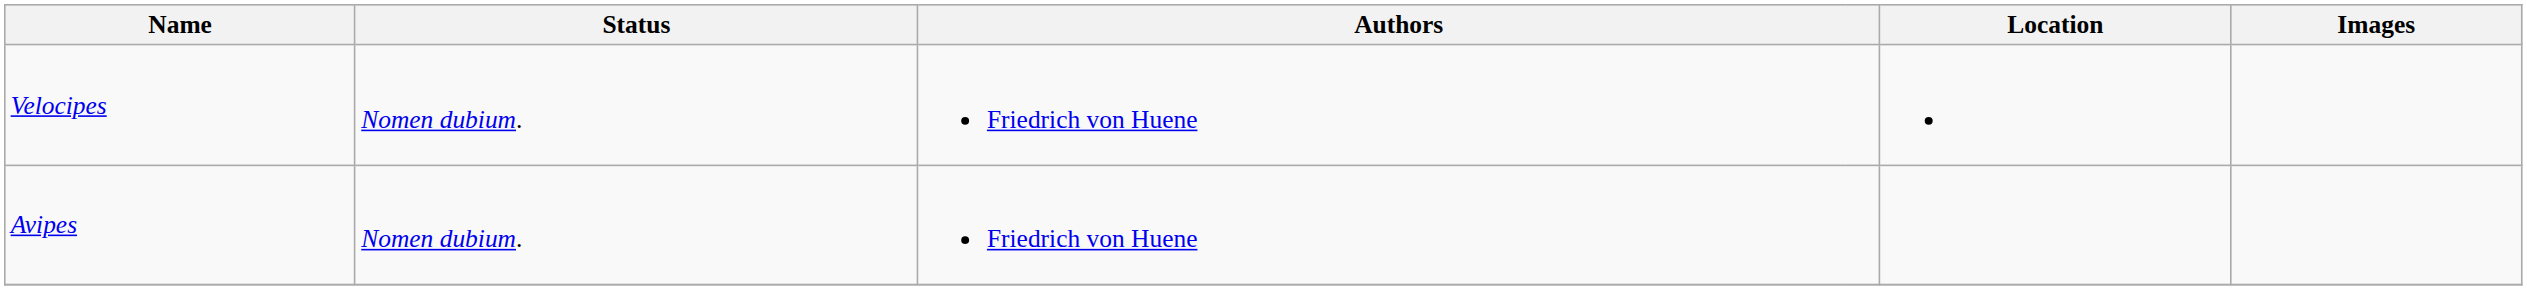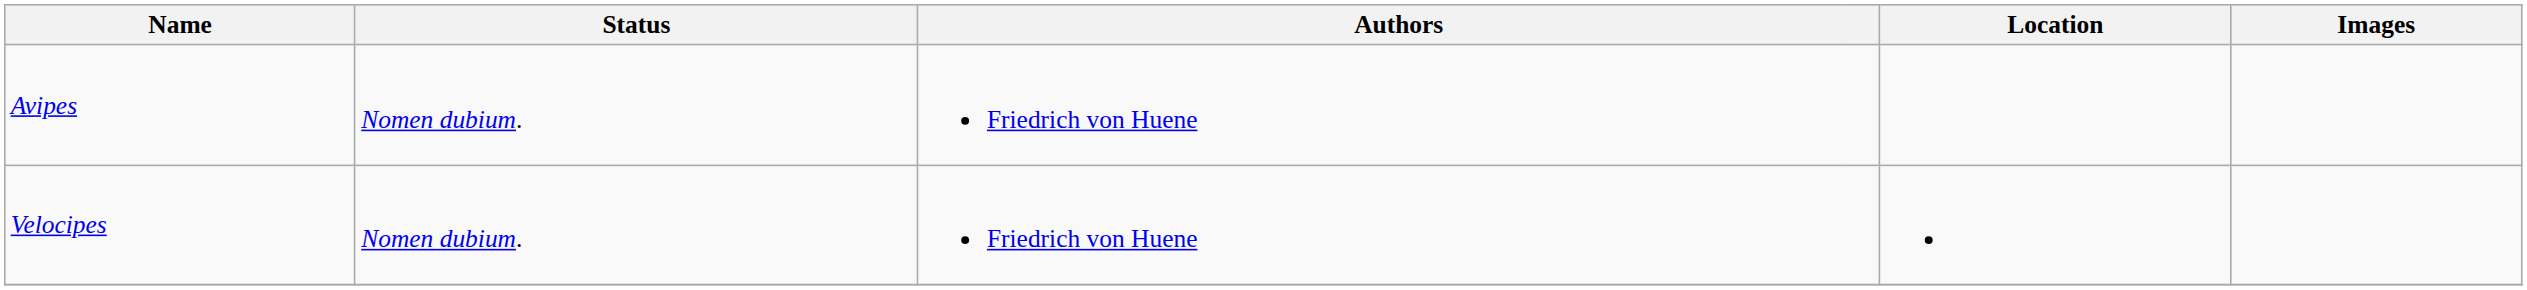rows swapped: Avipes <-> Velocipes
